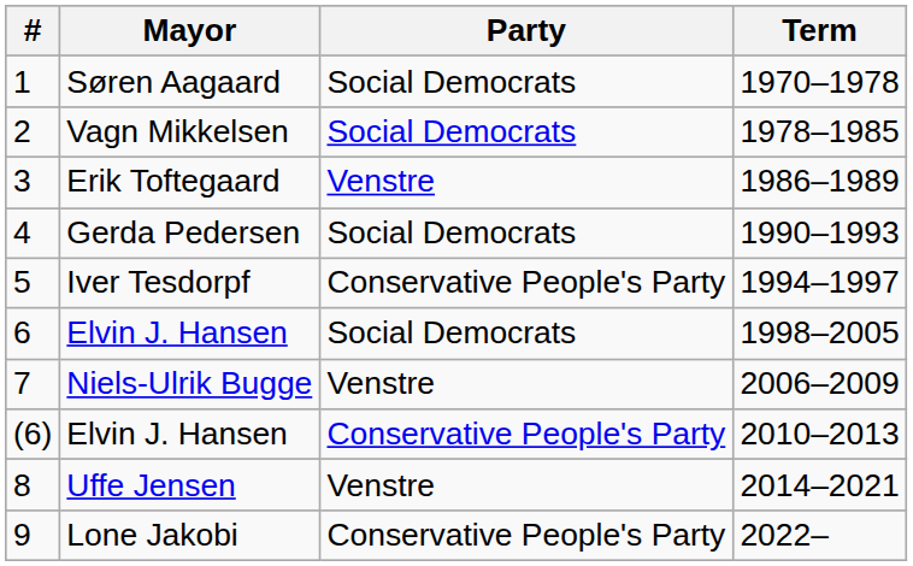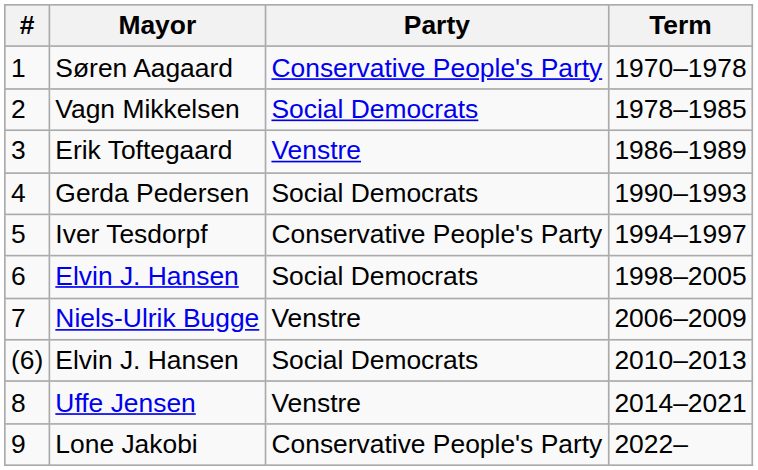Søren Aagaard | Party: Social Democrats -> Conservative People's Party
(6) / Elvin J. Hansen | Party: Conservative People's Party -> Social Democrats
